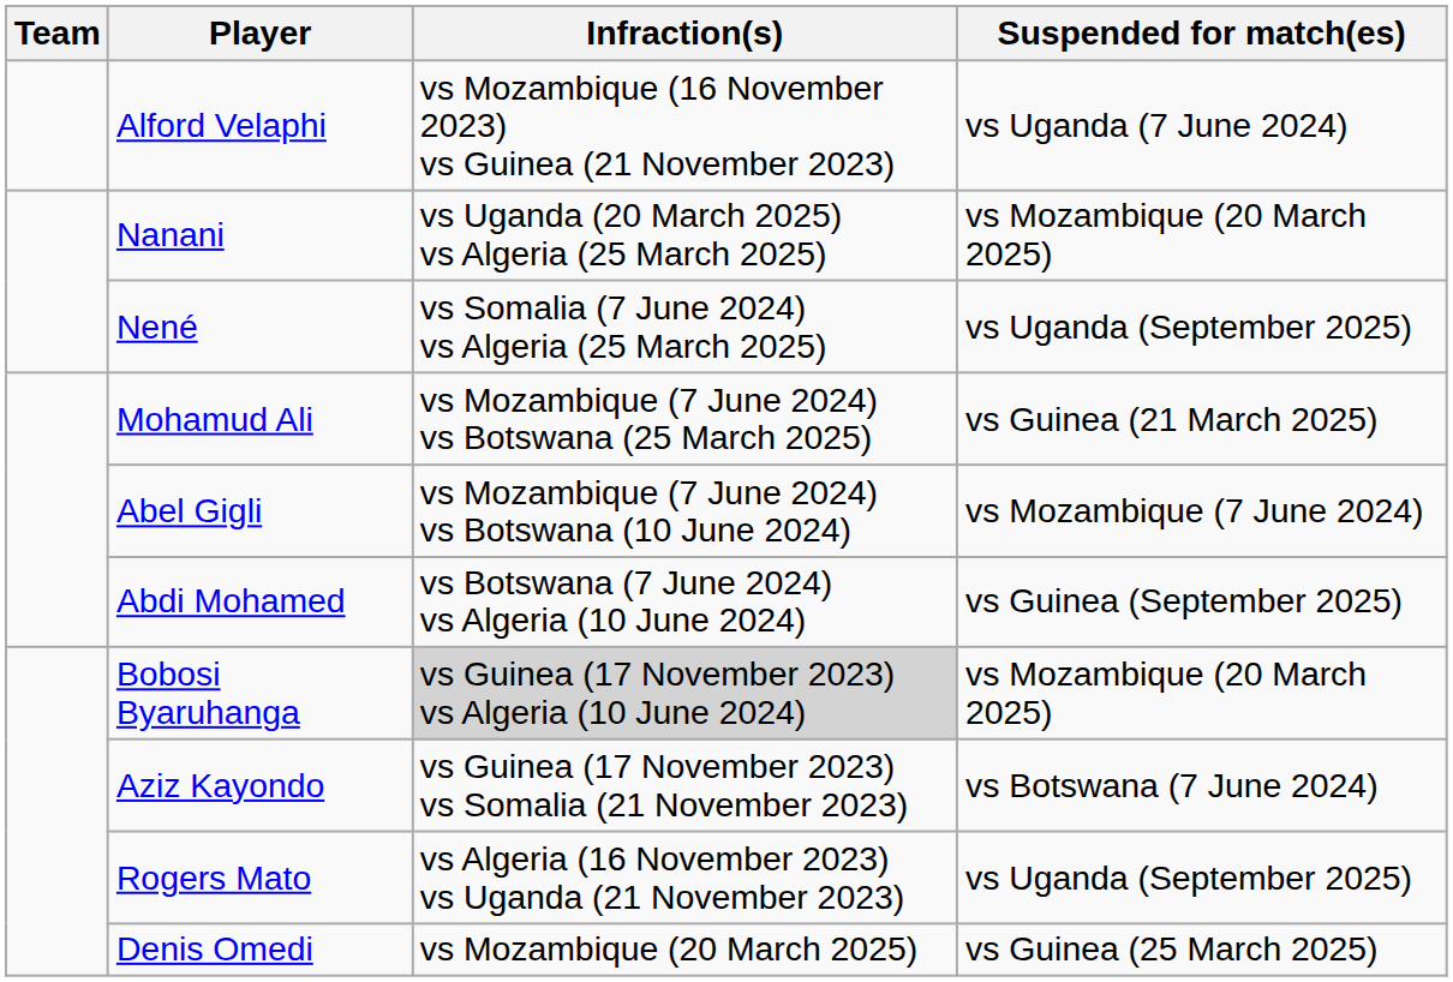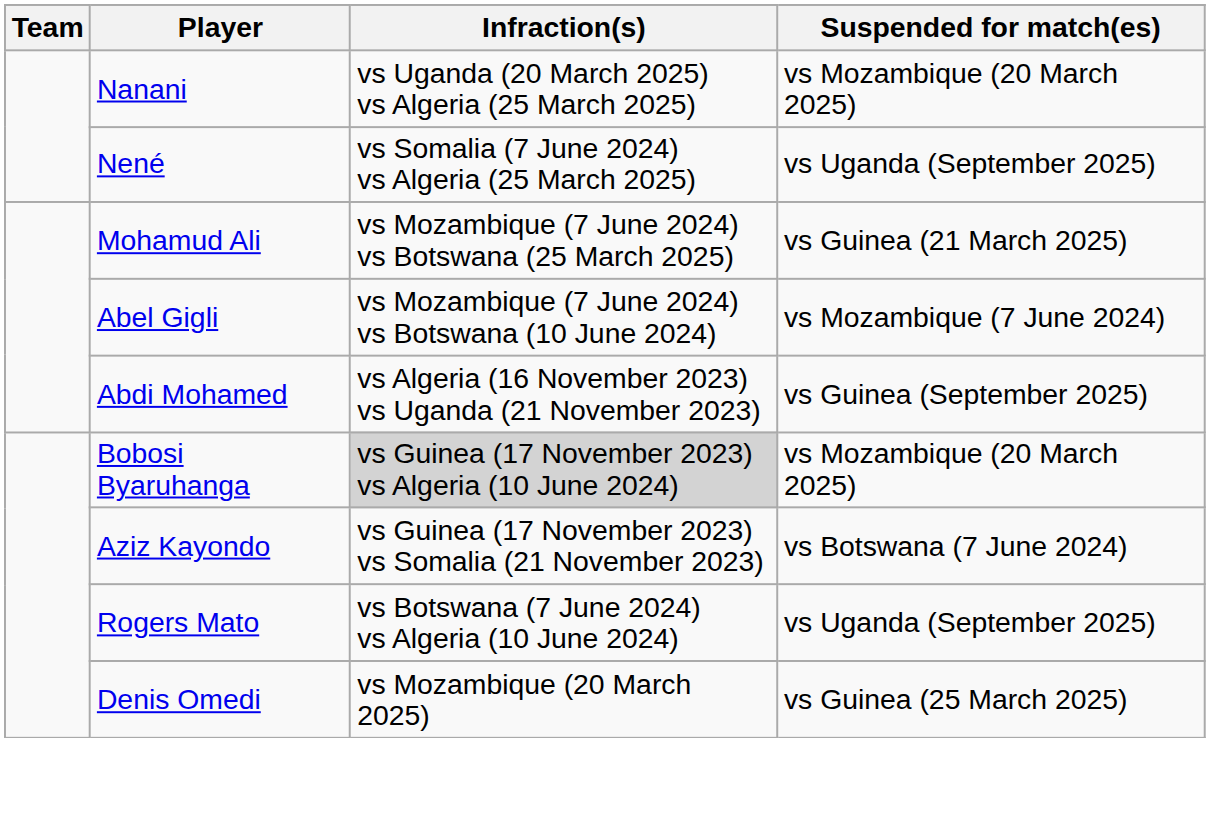- row: Alford Velaphi | vs Mozambique (16 November 2023) vs Guinea (21 November 2023) | vs Uganda (7 June 2024)
Abdi Mohamed | Infraction(s): vs Botswana (7 June 2024) vs Algeria (10 June 2024) -> vs Algeria (16 November 2023) vs Uganda (21 November 2023)
Rogers Mato | Infraction(s): vs Algeria (16 November 2023) vs Uganda (21 November 2023) -> vs Botswana (7 June 2024) vs Algeria (10 June 2024)
